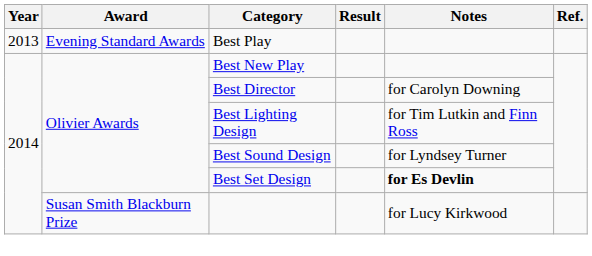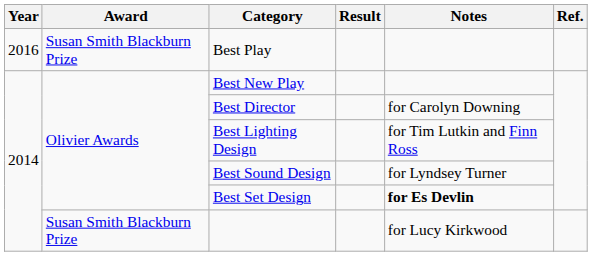Best Play | Year: 2013 -> 2016
Best Play | Award: Evening Standard Awards -> Susan Smith Blackburn Prize
